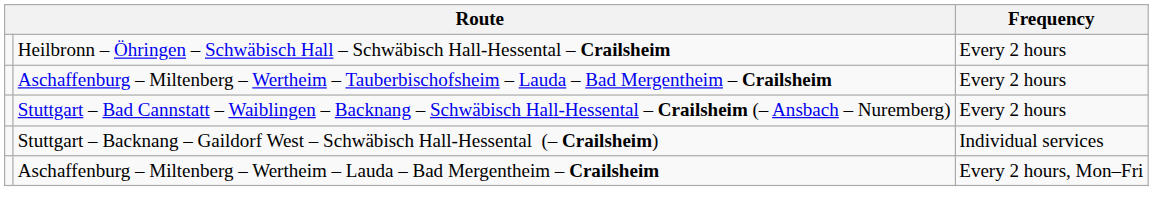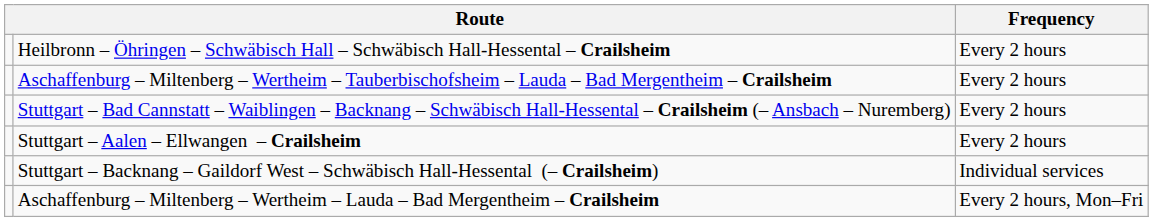+ row: Stuttgart – Aalen – Ellwangen – Crailsheim | Every 2 hours
